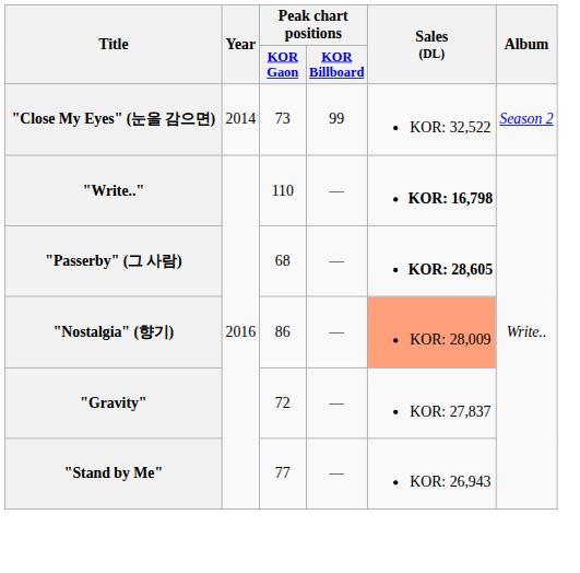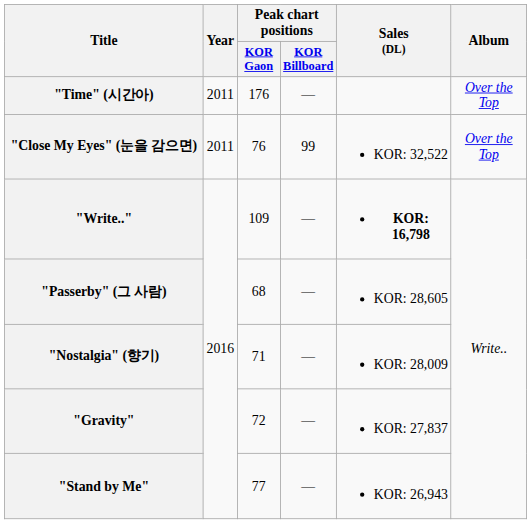+ row: "Time" (시간아) | 2011 | 176 | — | Over the Top
"Close My Eyes" (눈을 감으면) | Year: 2014 -> 2011
"Close My Eyes" (눈을 감으면) | Peak chart positions / KOR Gaon: 73 -> 76
"Close My Eyes" (눈을 감으면) | Album: Season 2 -> Over the Top
"Write.." | Peak chart positions / KOR Gaon: 110 -> 109
"Passerby" (그 사람) | Sales (DL): bold -> normal
"Nostalgia" (향기) | Peak chart positions / KOR Gaon: 86 -> 71
"Nostalgia" (향기) | Sales (DL): lightsalmon background -> no background
